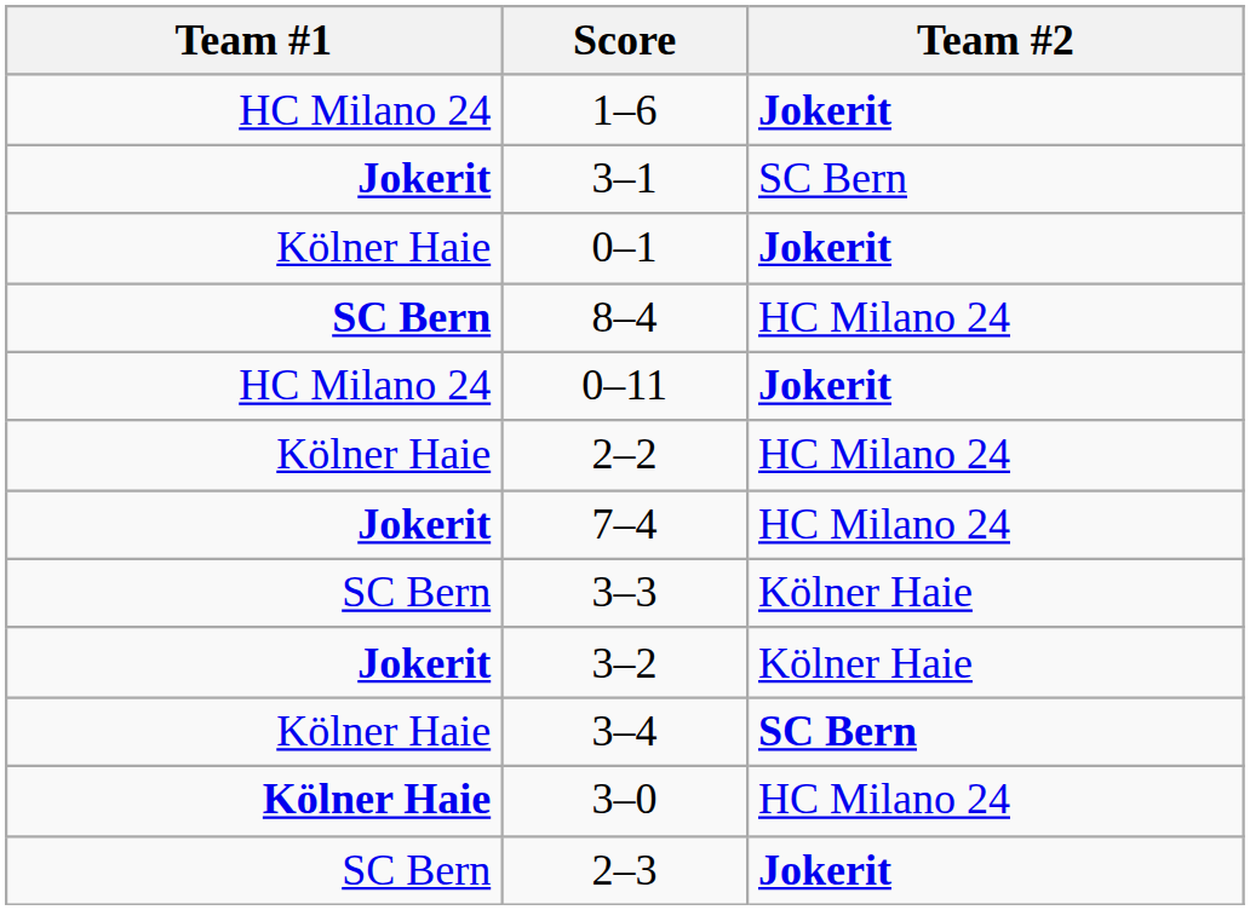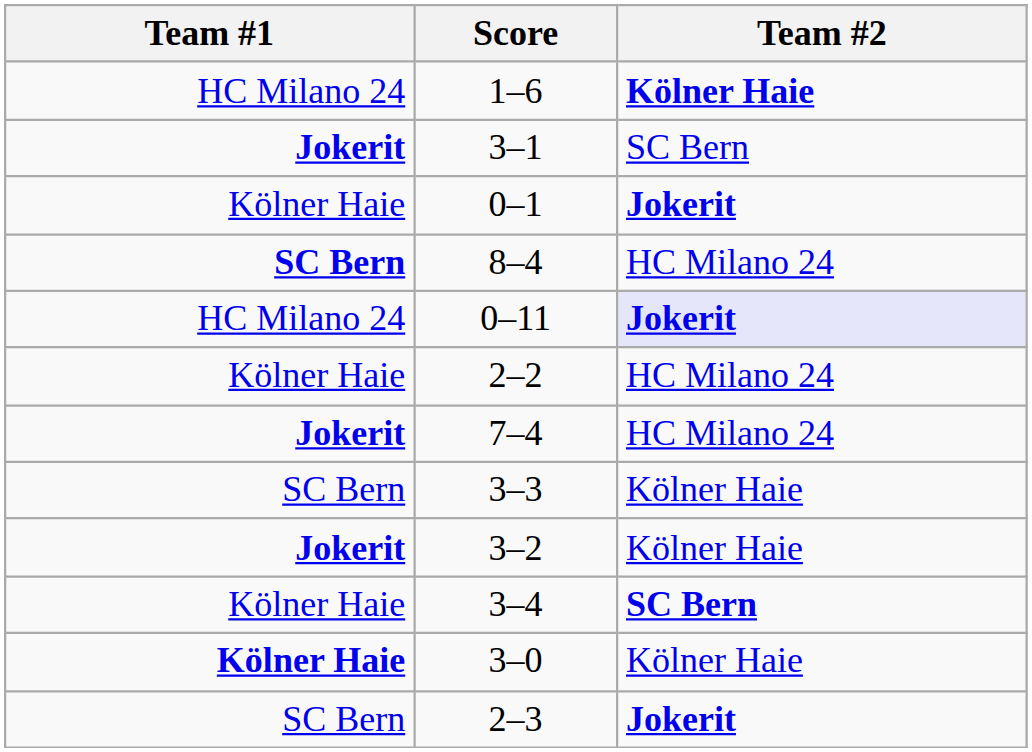1–6 | Team #2: Jokerit -> Kölner Haie
0–11 | Team #2: no background -> lavender background
3–0 | Team #2: HC Milano 24 -> Kölner Haie
